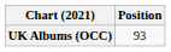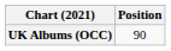UK Albums (OCC) | Position: 93 -> 90
